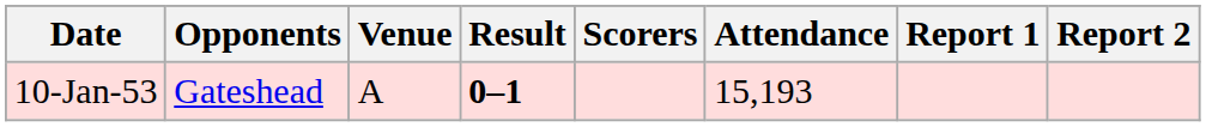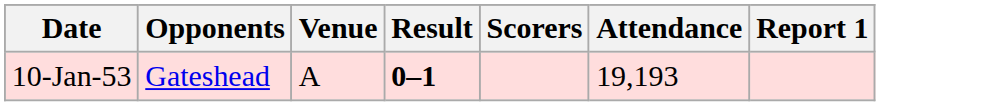- column: Report 2
10-Jan-53 | Attendance: 15,193 -> 19,193
